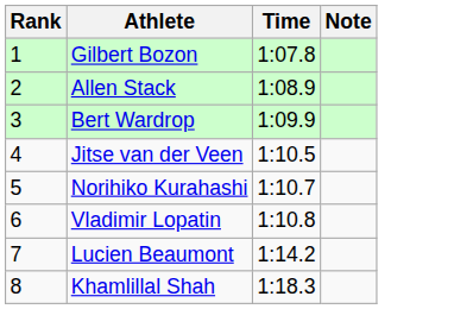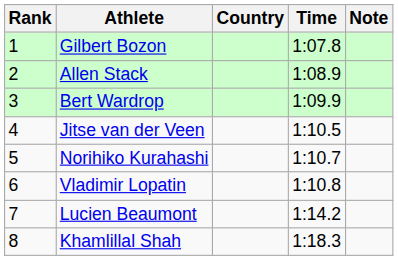+ column: Country
